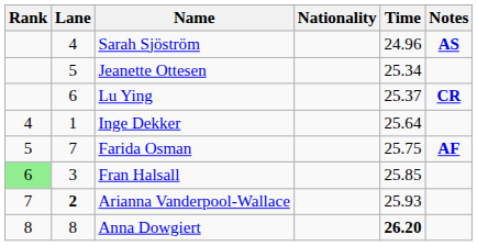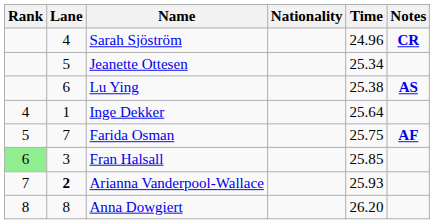Sarah Sjöström | Notes: AS -> CR
Lu Ying | Time: 25.37 -> 25.38
Lu Ying | Notes: CR -> AS
Anna Dowgiert | Time: bold -> normal
